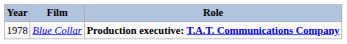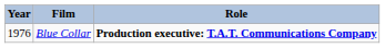Blue Collar | Year: 1978 -> 1976
